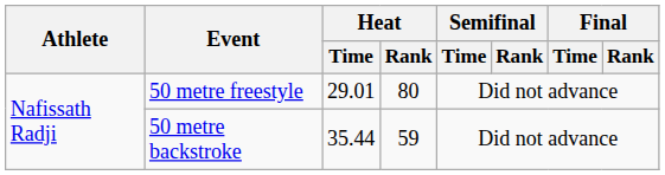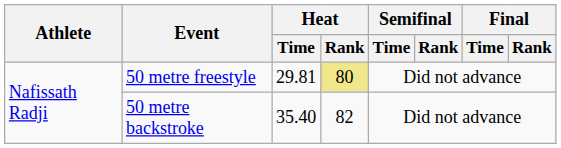50 metre freestyle | Heat / Time: 29.01 -> 29.81
50 metre freestyle | Heat / Rank: no background -> khaki background
50 metre backstroke | Heat / Time: 35.44 -> 35.40
50 metre backstroke | Heat / Rank: 59 -> 82
